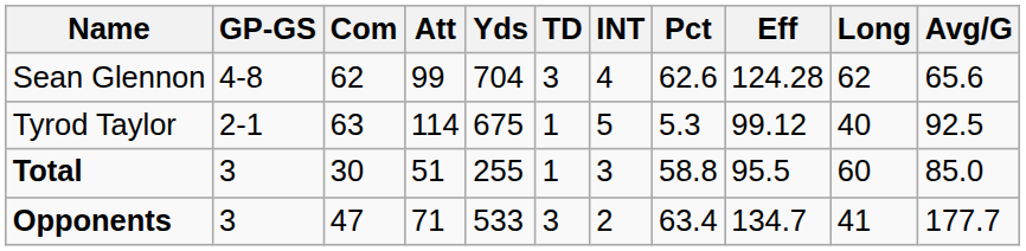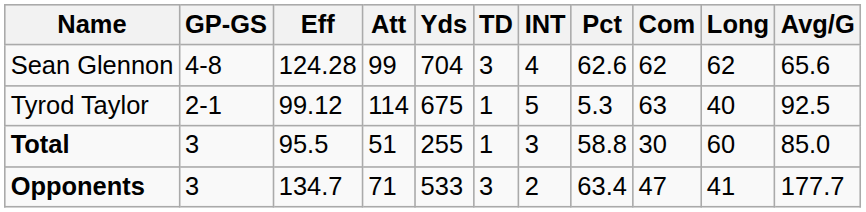columns swapped: Com <-> Eff
